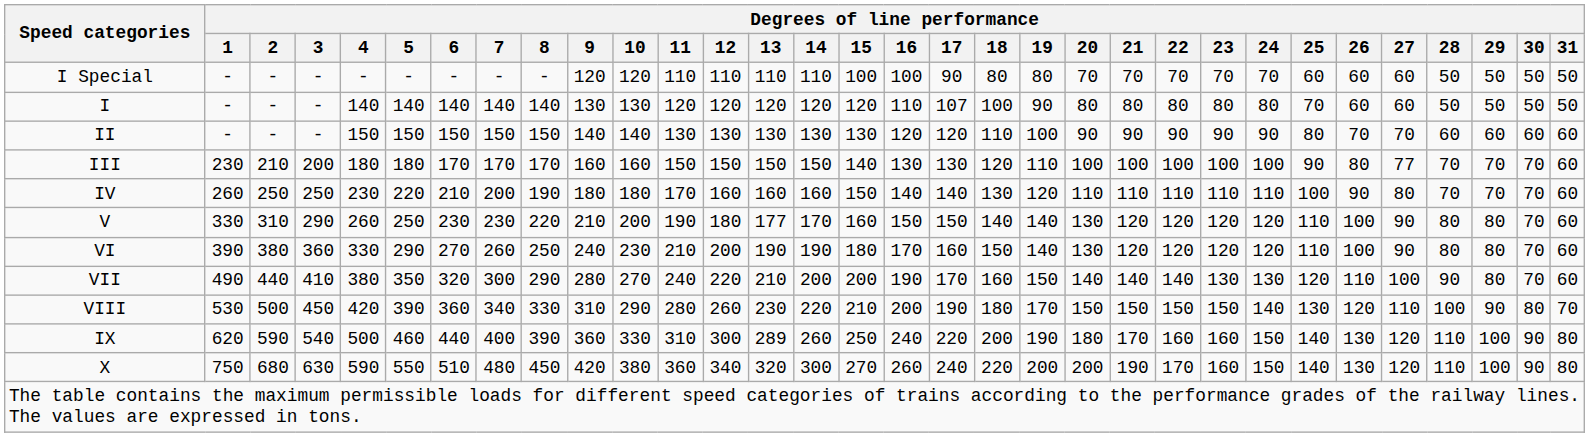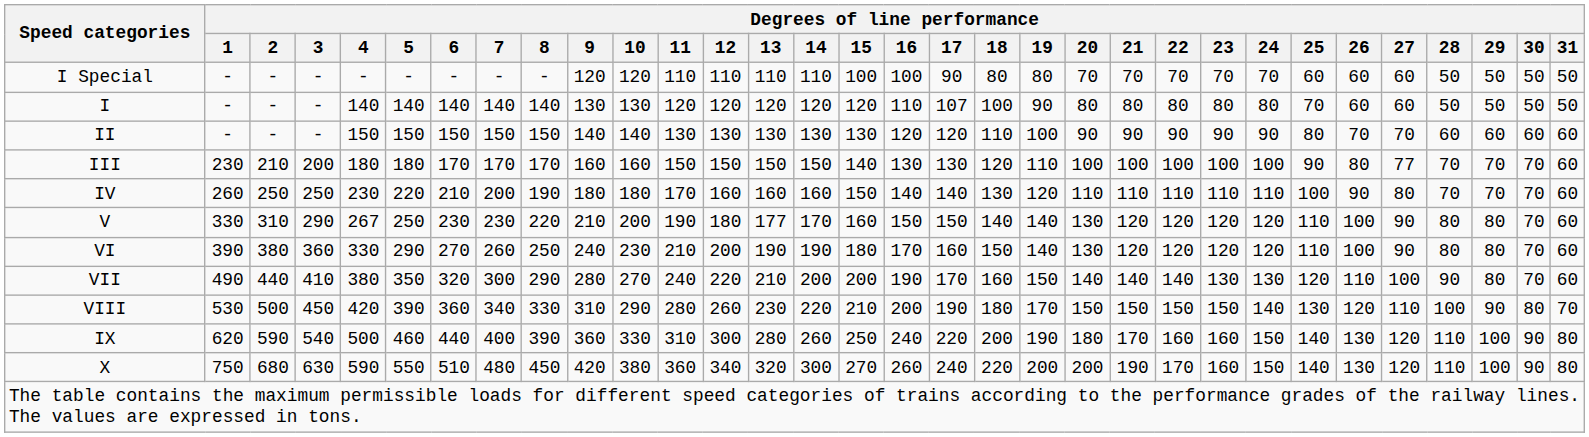V | Degrees of line performance / 4: 260 -> 267
IX | Degrees of line performance / 13: 289 -> 280
